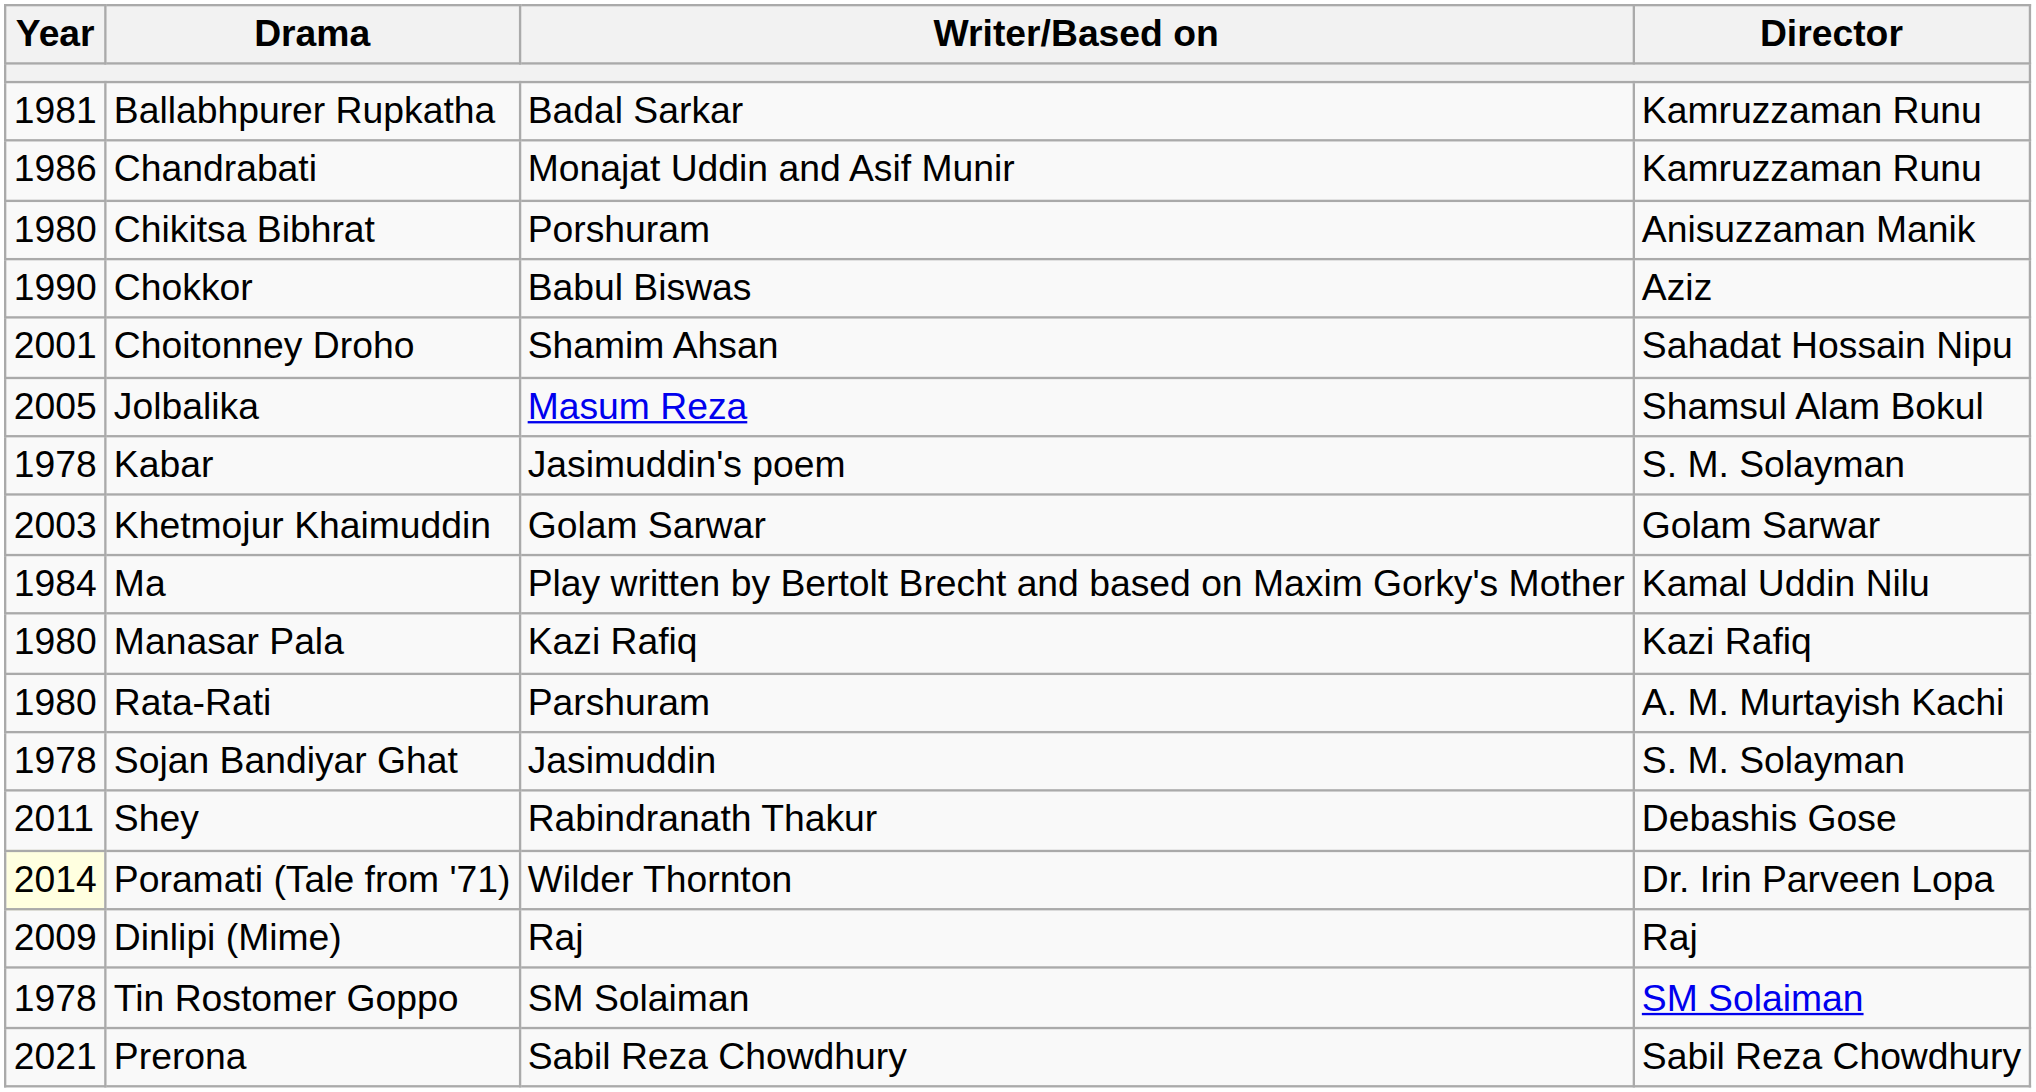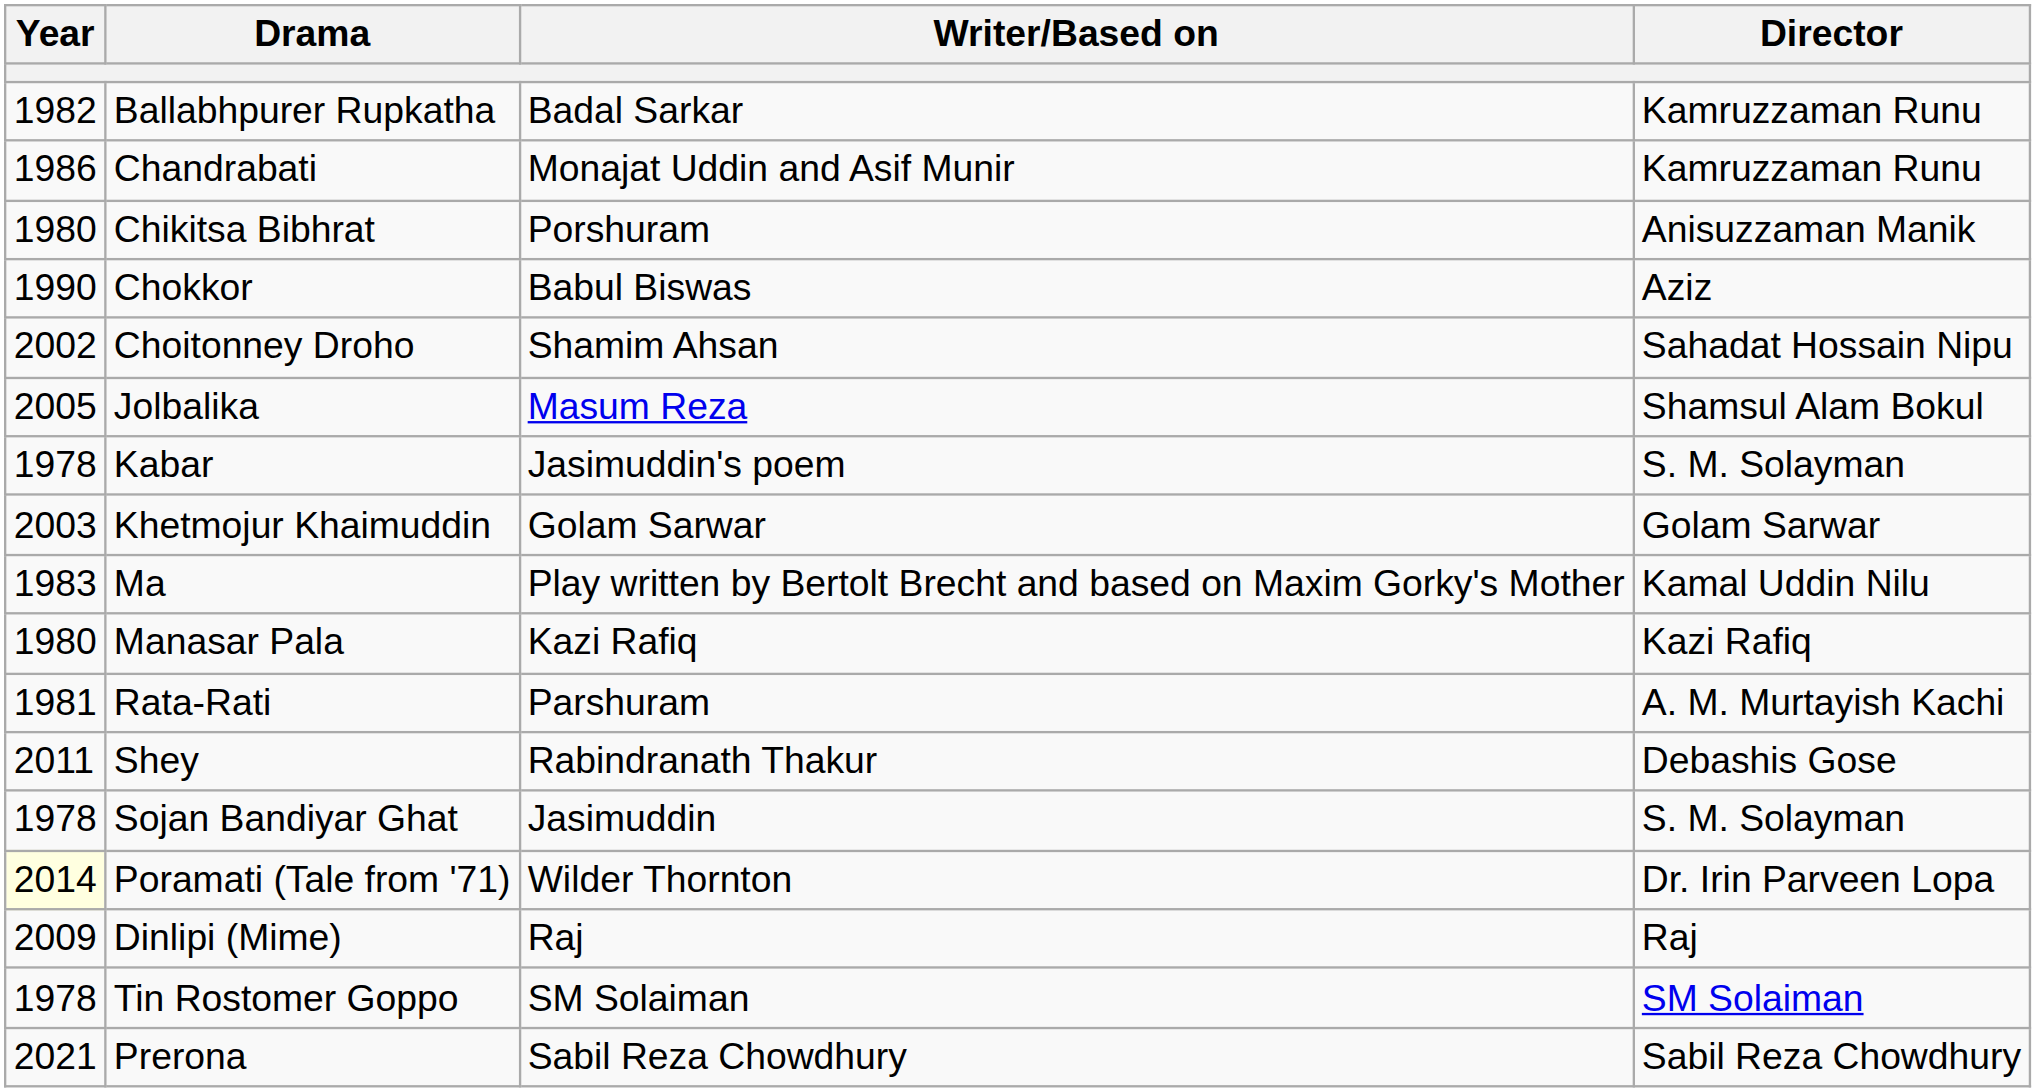Ballabhpurer Rupkatha | Year: 1981 -> 1982
Choitonney Droho | Year: 2001 -> 2002
Ma | Year: 1984 -> 1983
Rata-Rati | Year: 1980 -> 1981
rows swapped: Sojan Bandiyar Ghat <-> Shey
